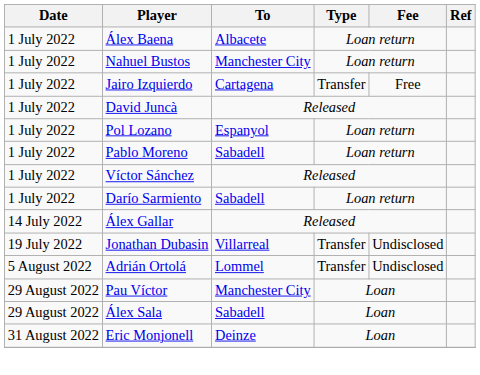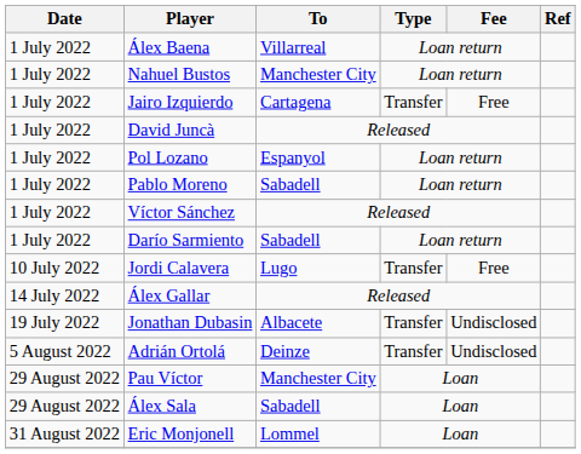Álex Baena | To: Albacete -> Villarreal
+ row: 10 July 2022 | Jordi Calavera | Lugo | Transfer | Free
Jonathan Dubasin | To: Villarreal -> Albacete
Adrián Ortolá | To: Lommel -> Deinze
Eric Monjonell | To: Deinze -> Lommel
